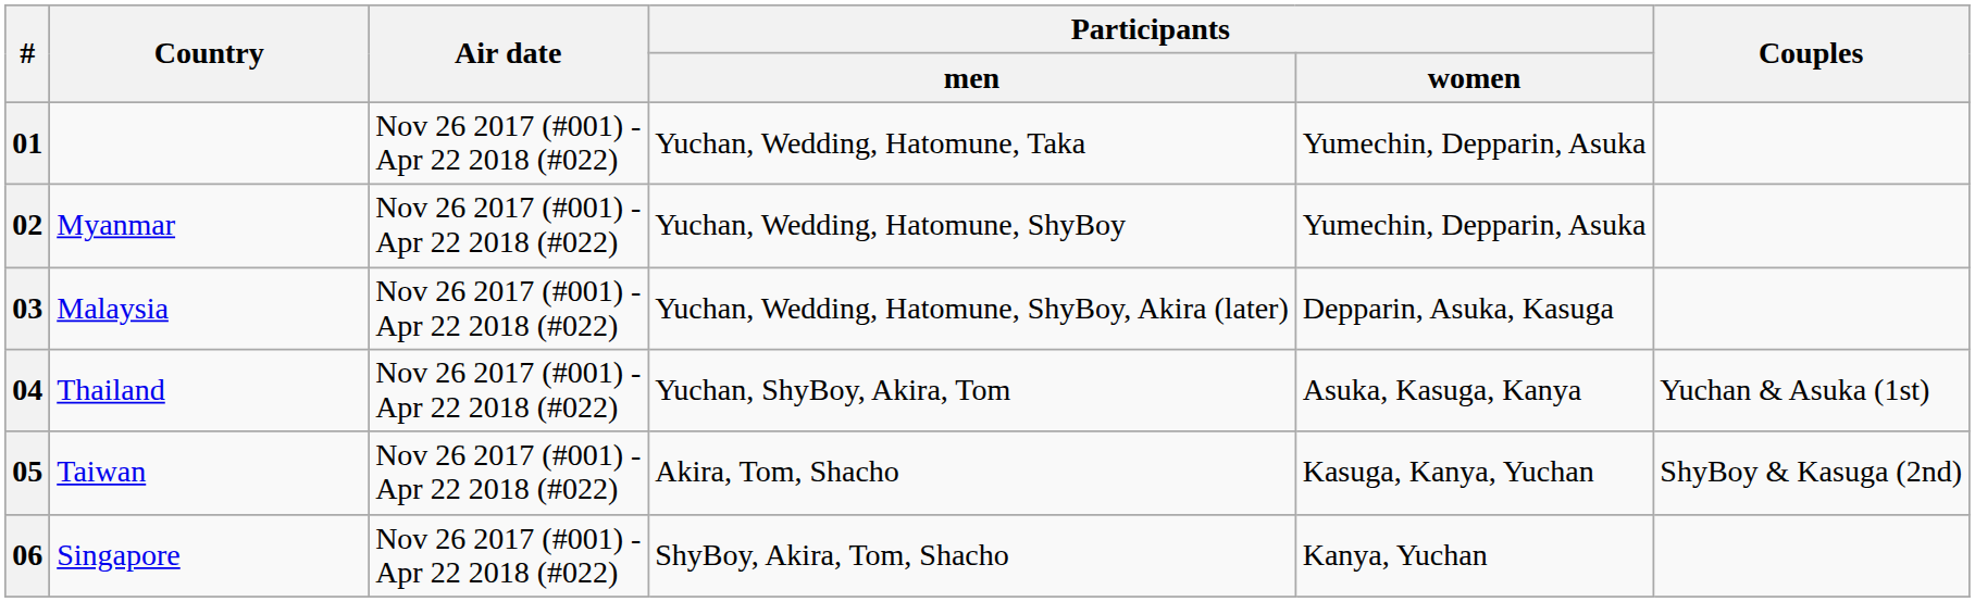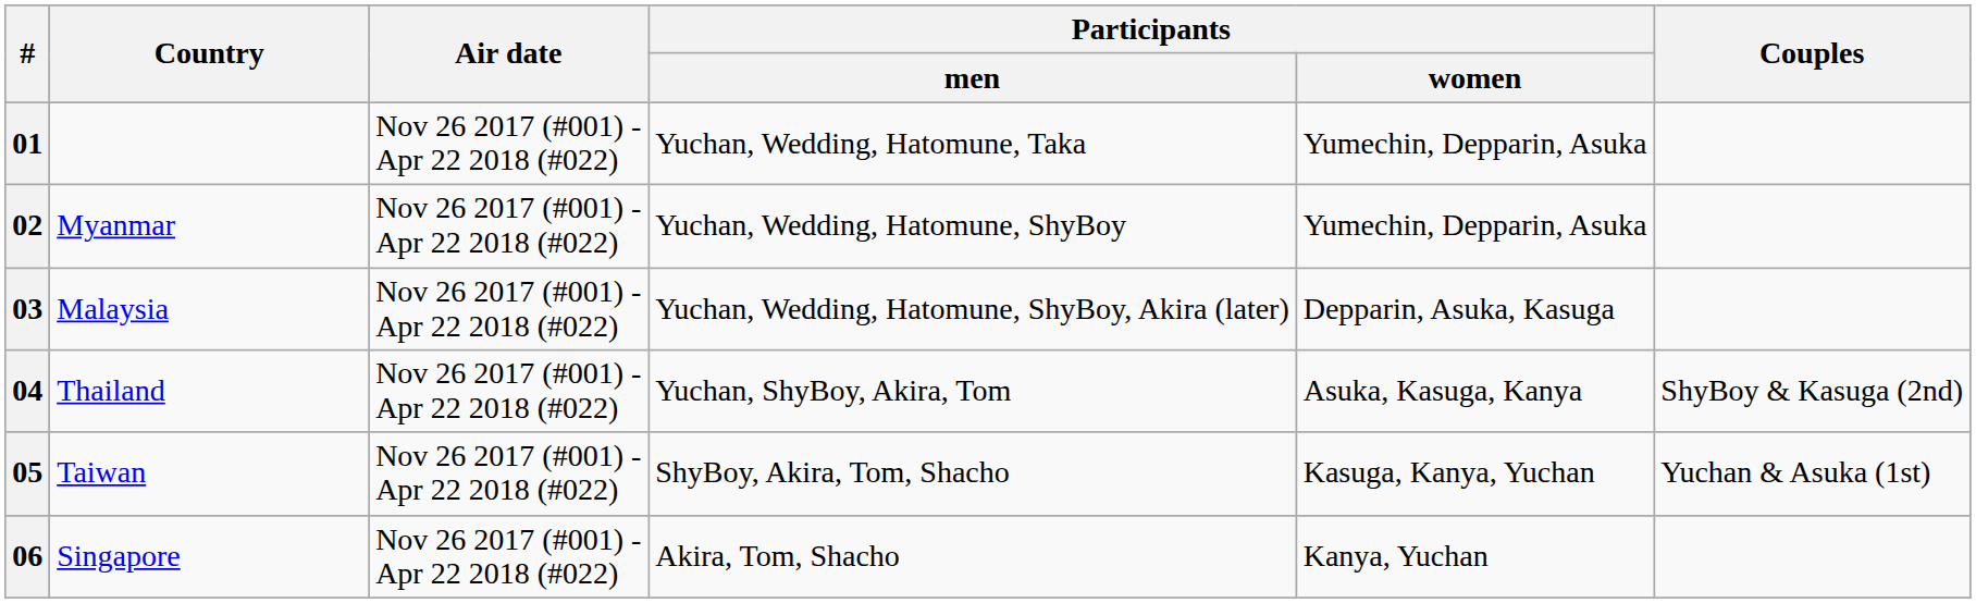04 | Couples: Yuchan & Asuka (1st) -> ShyBoy & Kasuga (2nd)
05 | Participants / men: Akira, Tom, Shacho -> ShyBoy, Akira, Tom, Shacho
05 | Couples: ShyBoy & Kasuga (2nd) -> Yuchan & Asuka (1st)
06 | Participants / men: ShyBoy, Akira, Tom, Shacho -> Akira, Tom, Shacho
